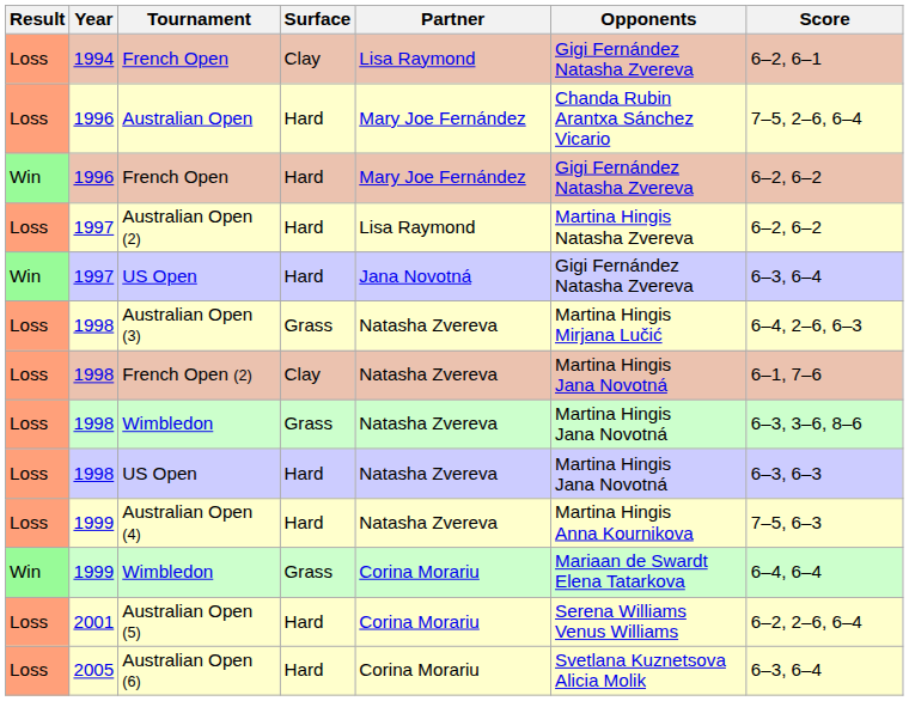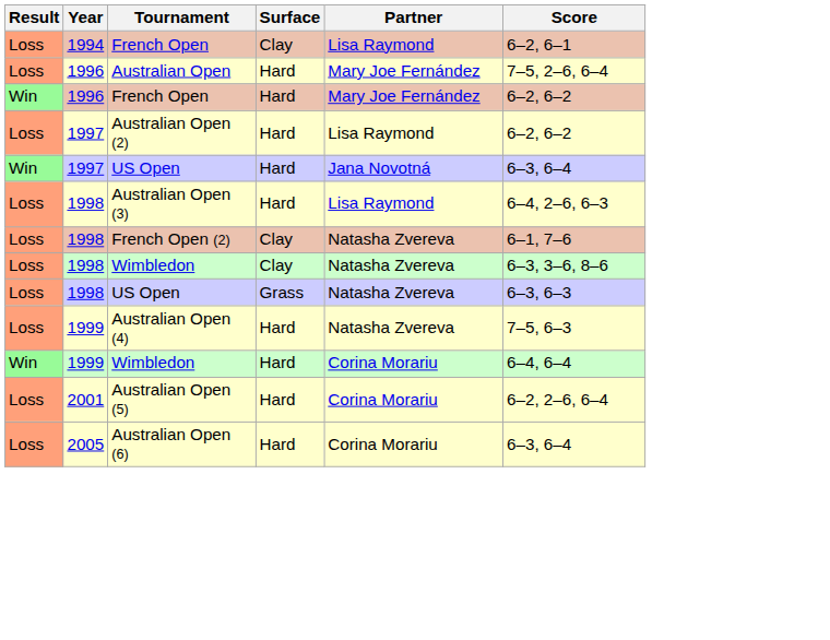- column: Opponents | Gigi Fernández Natasha Zvereva | Chanda Rubin Arantxa Sánchez Vicario | Gigi Fernández Natasha Zvereva | Martina Hingis Natasha Zvereva | Gigi Fernández Natasha Zvereva | Martina Hingis Mirjana Lučić | Martina Hingis Jana Novotná | Martina Hingis Jana Novotná | Martina Hingis Jana Novotná | Martina Hingis Anna Kournikova | Mariaan de Swardt Elena Tatarkova | Serena Williams Venus Williams | Svetlana Kuznetsova Alicia Molik
Australian Open (3) | Surface: Grass -> Hard
Australian Open (3) | Partner: Natasha Zvereva -> Lisa Raymond
1998 / Wimbledon | Surface: Grass -> Clay
1998 / US Open | Surface: Hard -> Grass
1999 / Wimbledon | Surface: Grass -> Hard
